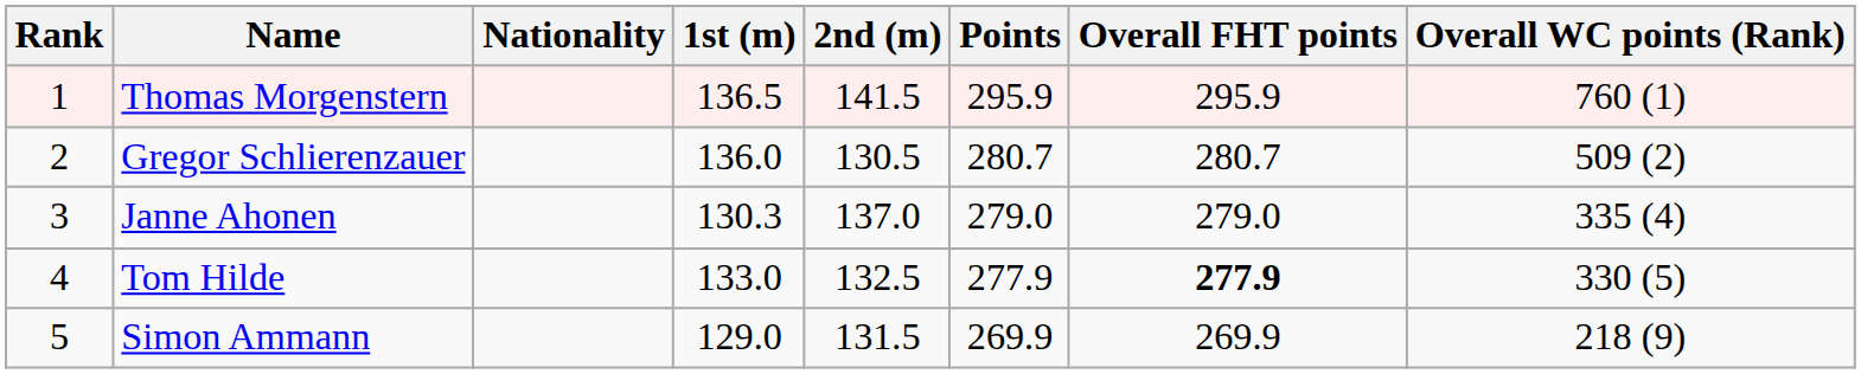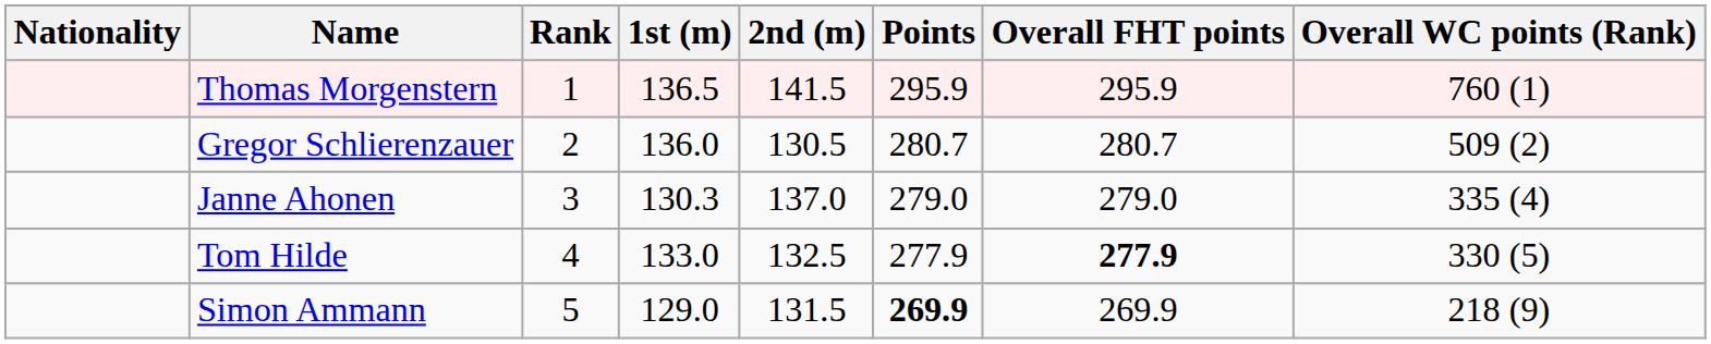columns swapped: Rank <-> Nationality
Simon Ammann | Points: normal -> bold
